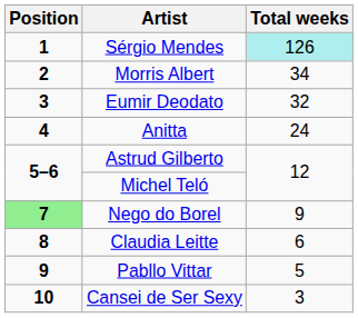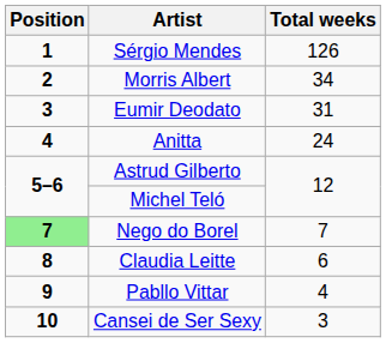Sérgio Mendes | Total weeks: paleturquoise background -> no background
Eumir Deodato | Total weeks: 32 -> 31
Nego do Borel | Total weeks: 9 -> 7
Pabllo Vittar | Total weeks: 5 -> 4
